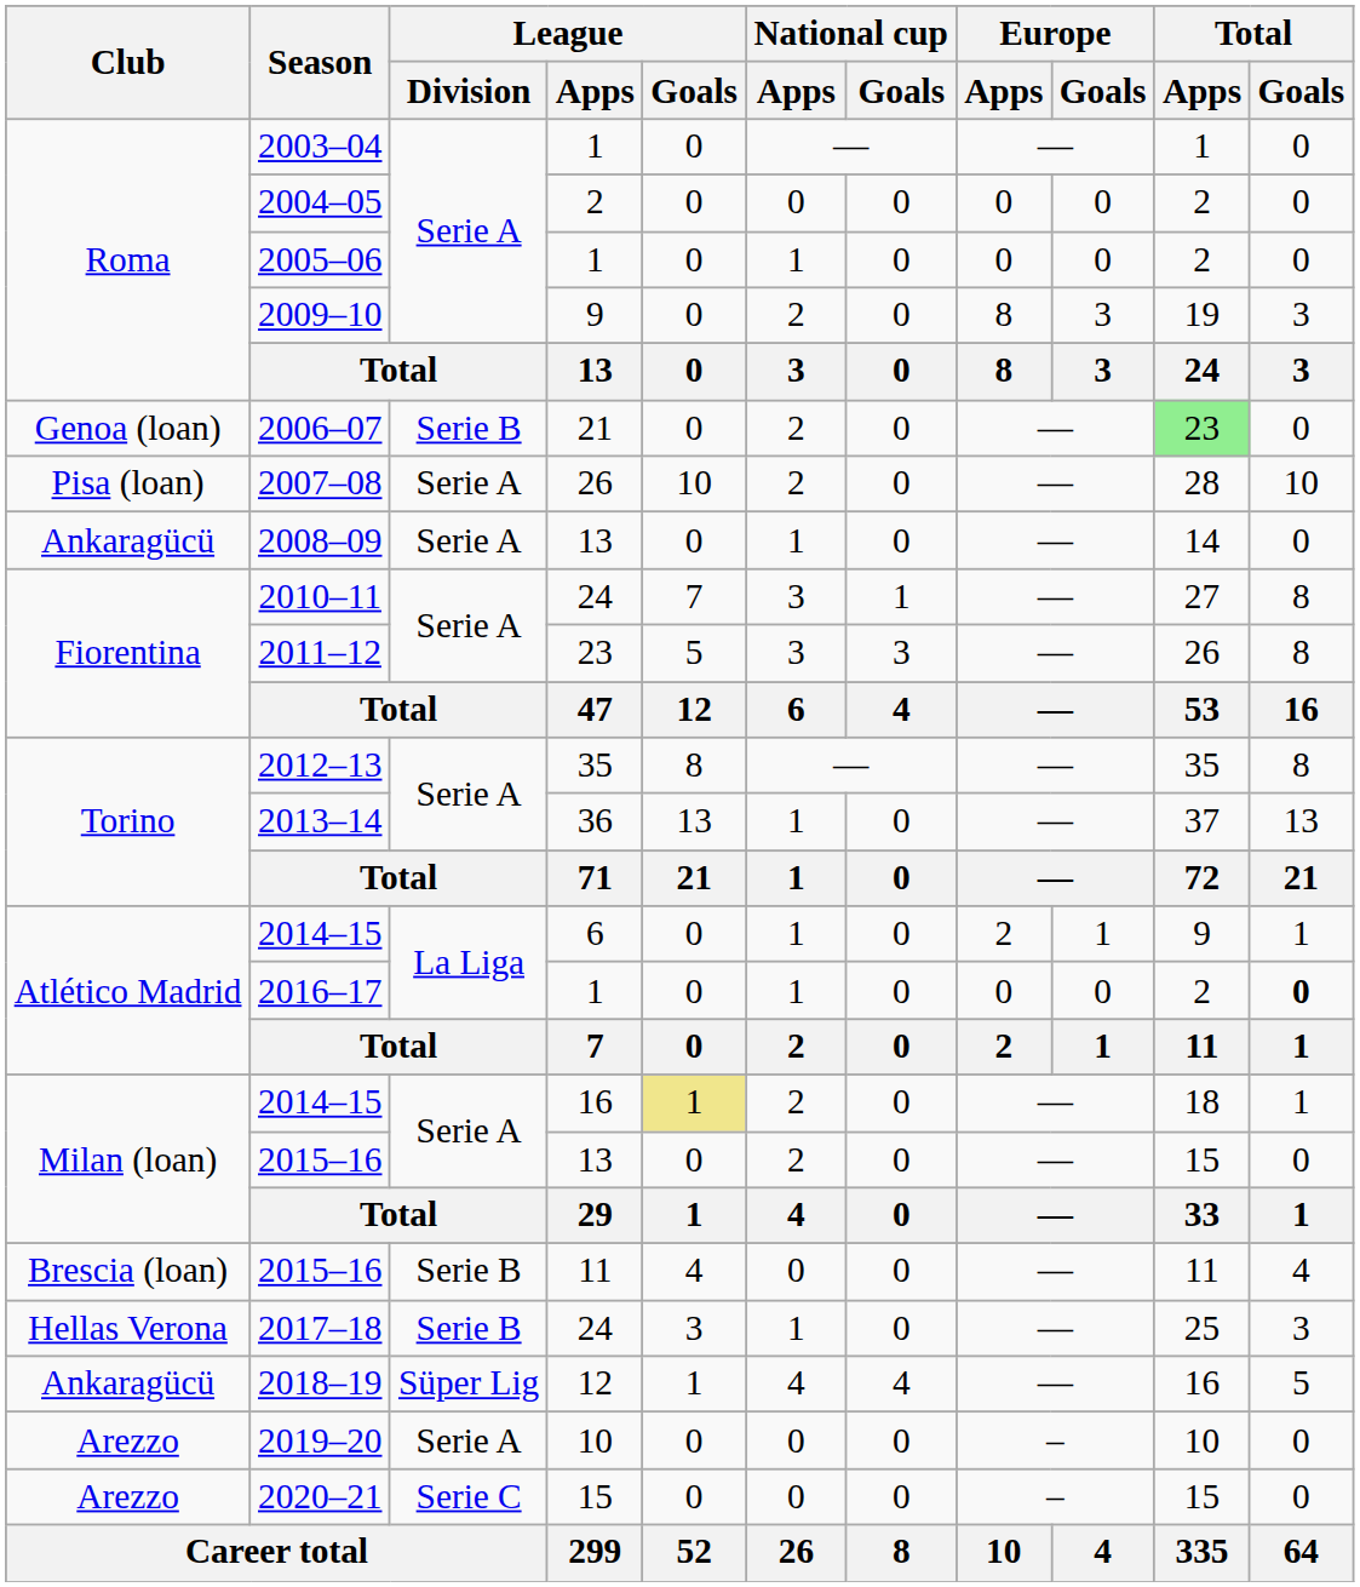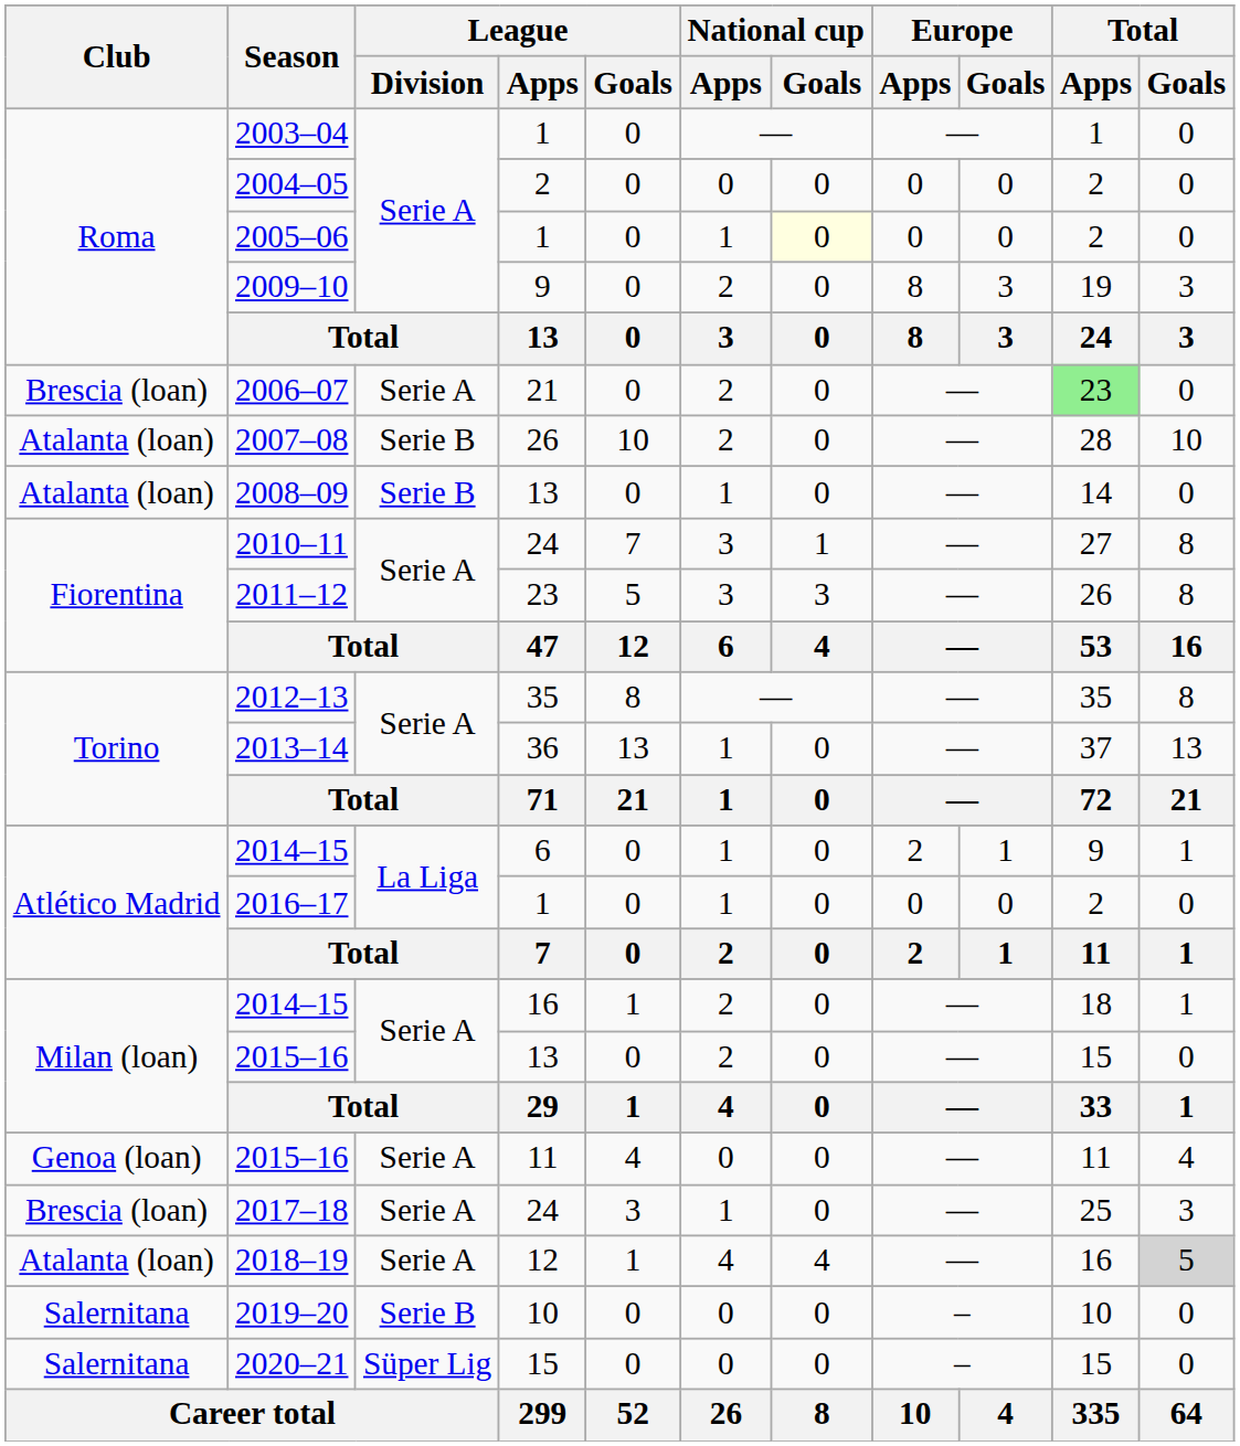2005–06 | National cup / Goals: no background -> lightyellow background
2006–07 | Club: Genoa (loan) -> Brescia (loan)
2006–07 | League / Division: Serie B -> Serie A
2007–08 | Club: Pisa (loan) -> Atalanta (loan)
2007–08 | League / Division: Serie A -> Serie B
2008–09 | Club: Ankaragücü -> Atalanta (loan)
2008–09 | League / Division: Serie A -> Serie B
2016–17 | Total / Goals: bold -> normal
2014–15 / 16 | League / Goals: khaki background -> no background
2015–16 / 11 | Club: Brescia (loan) -> Genoa (loan)
2015–16 / 11 | League / Division: Serie B -> Serie A
2017–18 | Club: Hellas Verona -> Brescia (loan)
2017–18 | League / Division: Serie B -> Serie A
2018–19 | Club: Ankaragücü -> Atalanta (loan)
2018–19 | League / Division: Süper Lig -> Serie A
2018–19 | Total / Goals: no background -> lightgrey background
2019–20 | Club: Arezzo -> Salernitana
2019–20 | League / Division: Serie A -> Serie B
2020–21 | Club: Arezzo -> Salernitana
2020–21 | League / Division: Serie C -> Süper Lig
